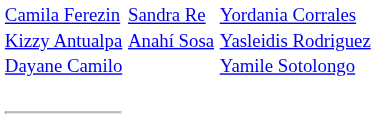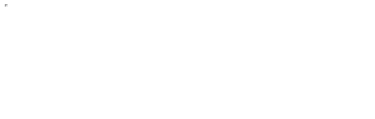- row: Camila Ferezin Kizzy Antualpa Dayane Camilo | Sandra Re Anahí Sosa | Yordania Corrales Yasleidis Rodriguez Yamile Sotolongo
